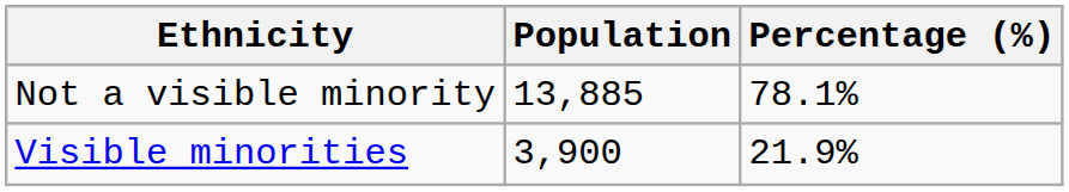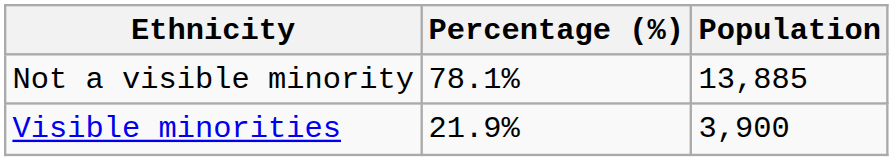columns swapped: Population <-> Percentage (%)
